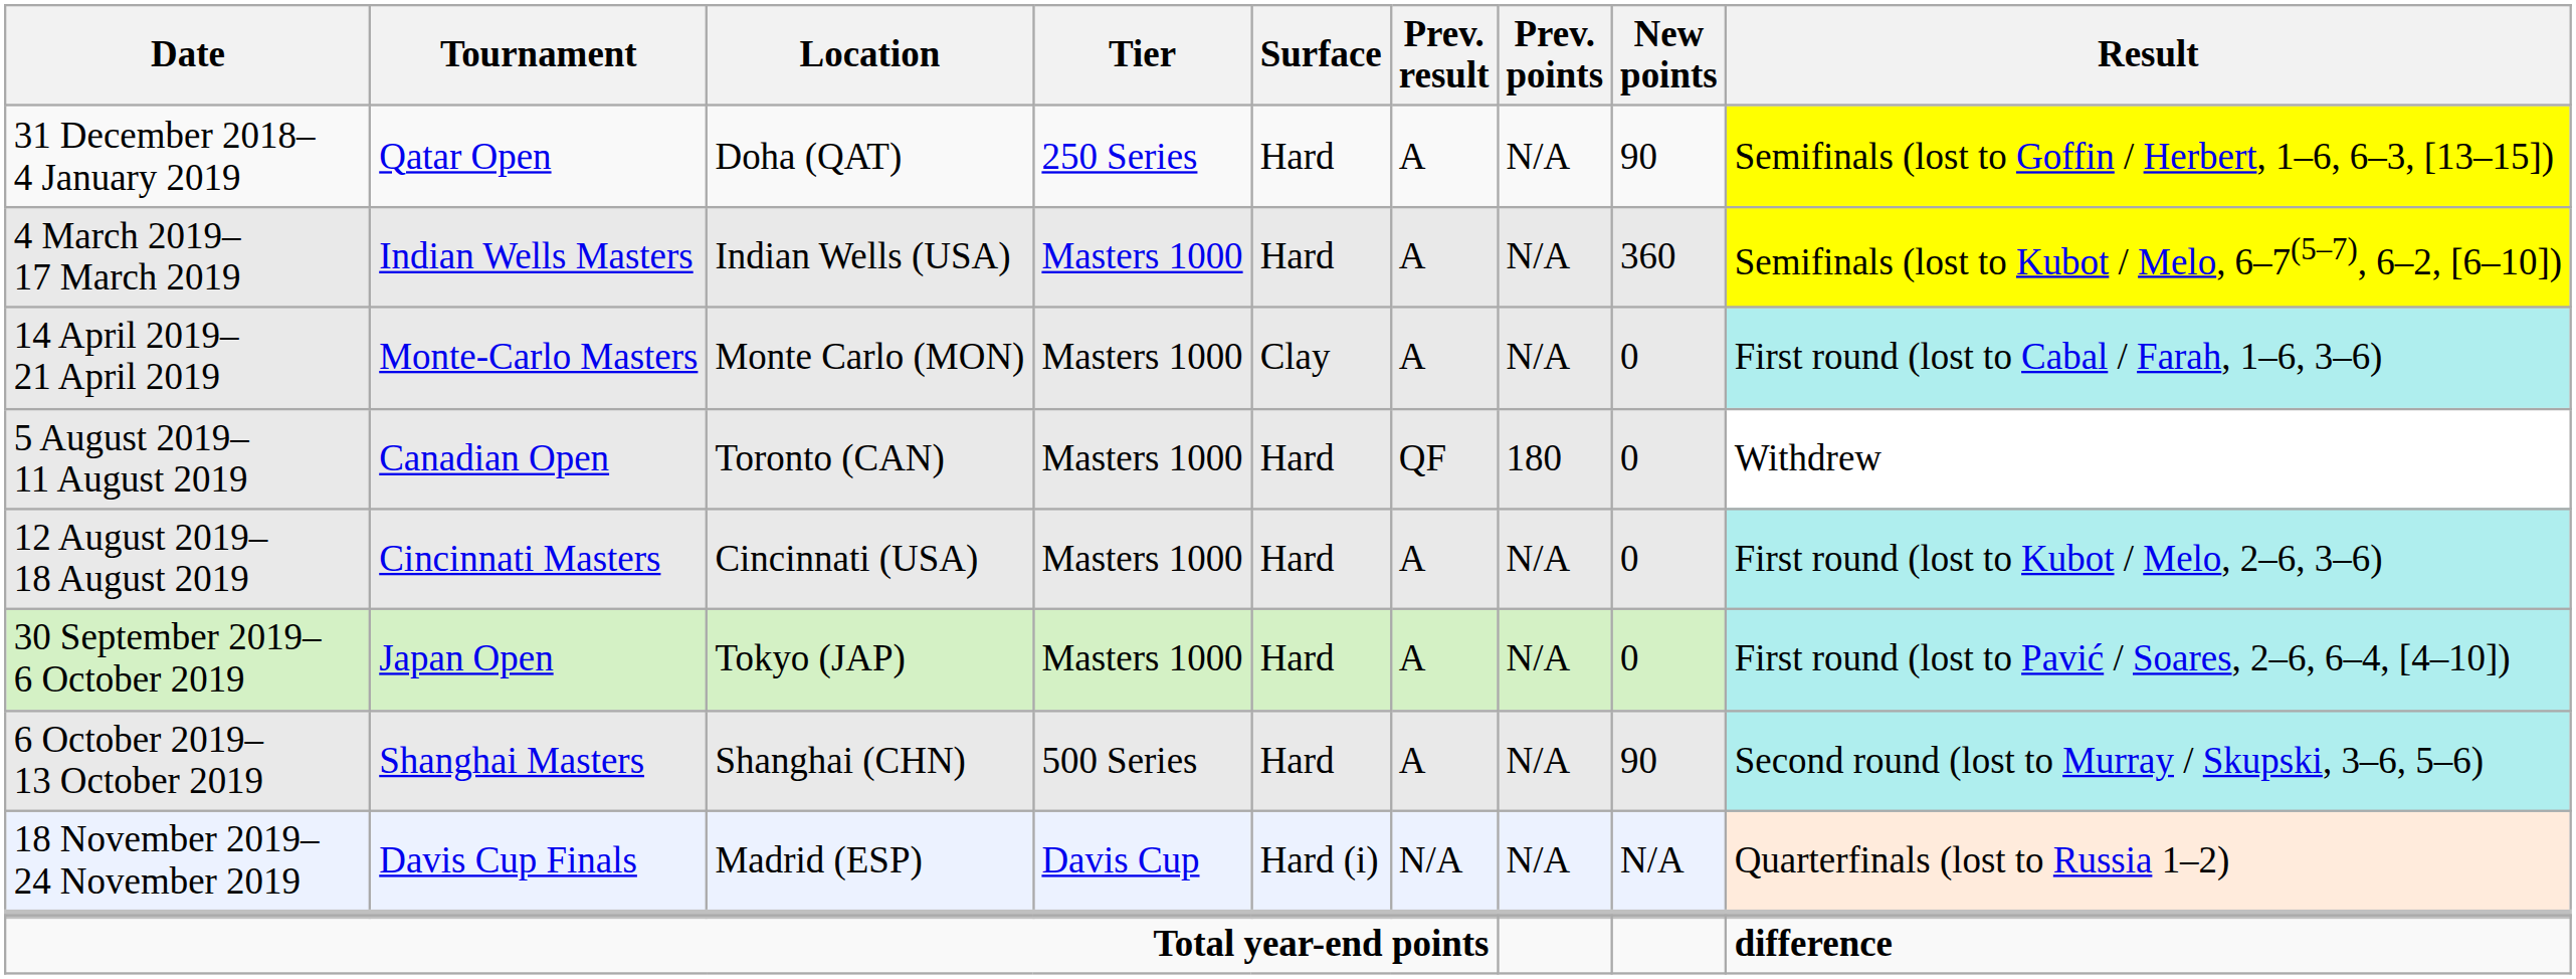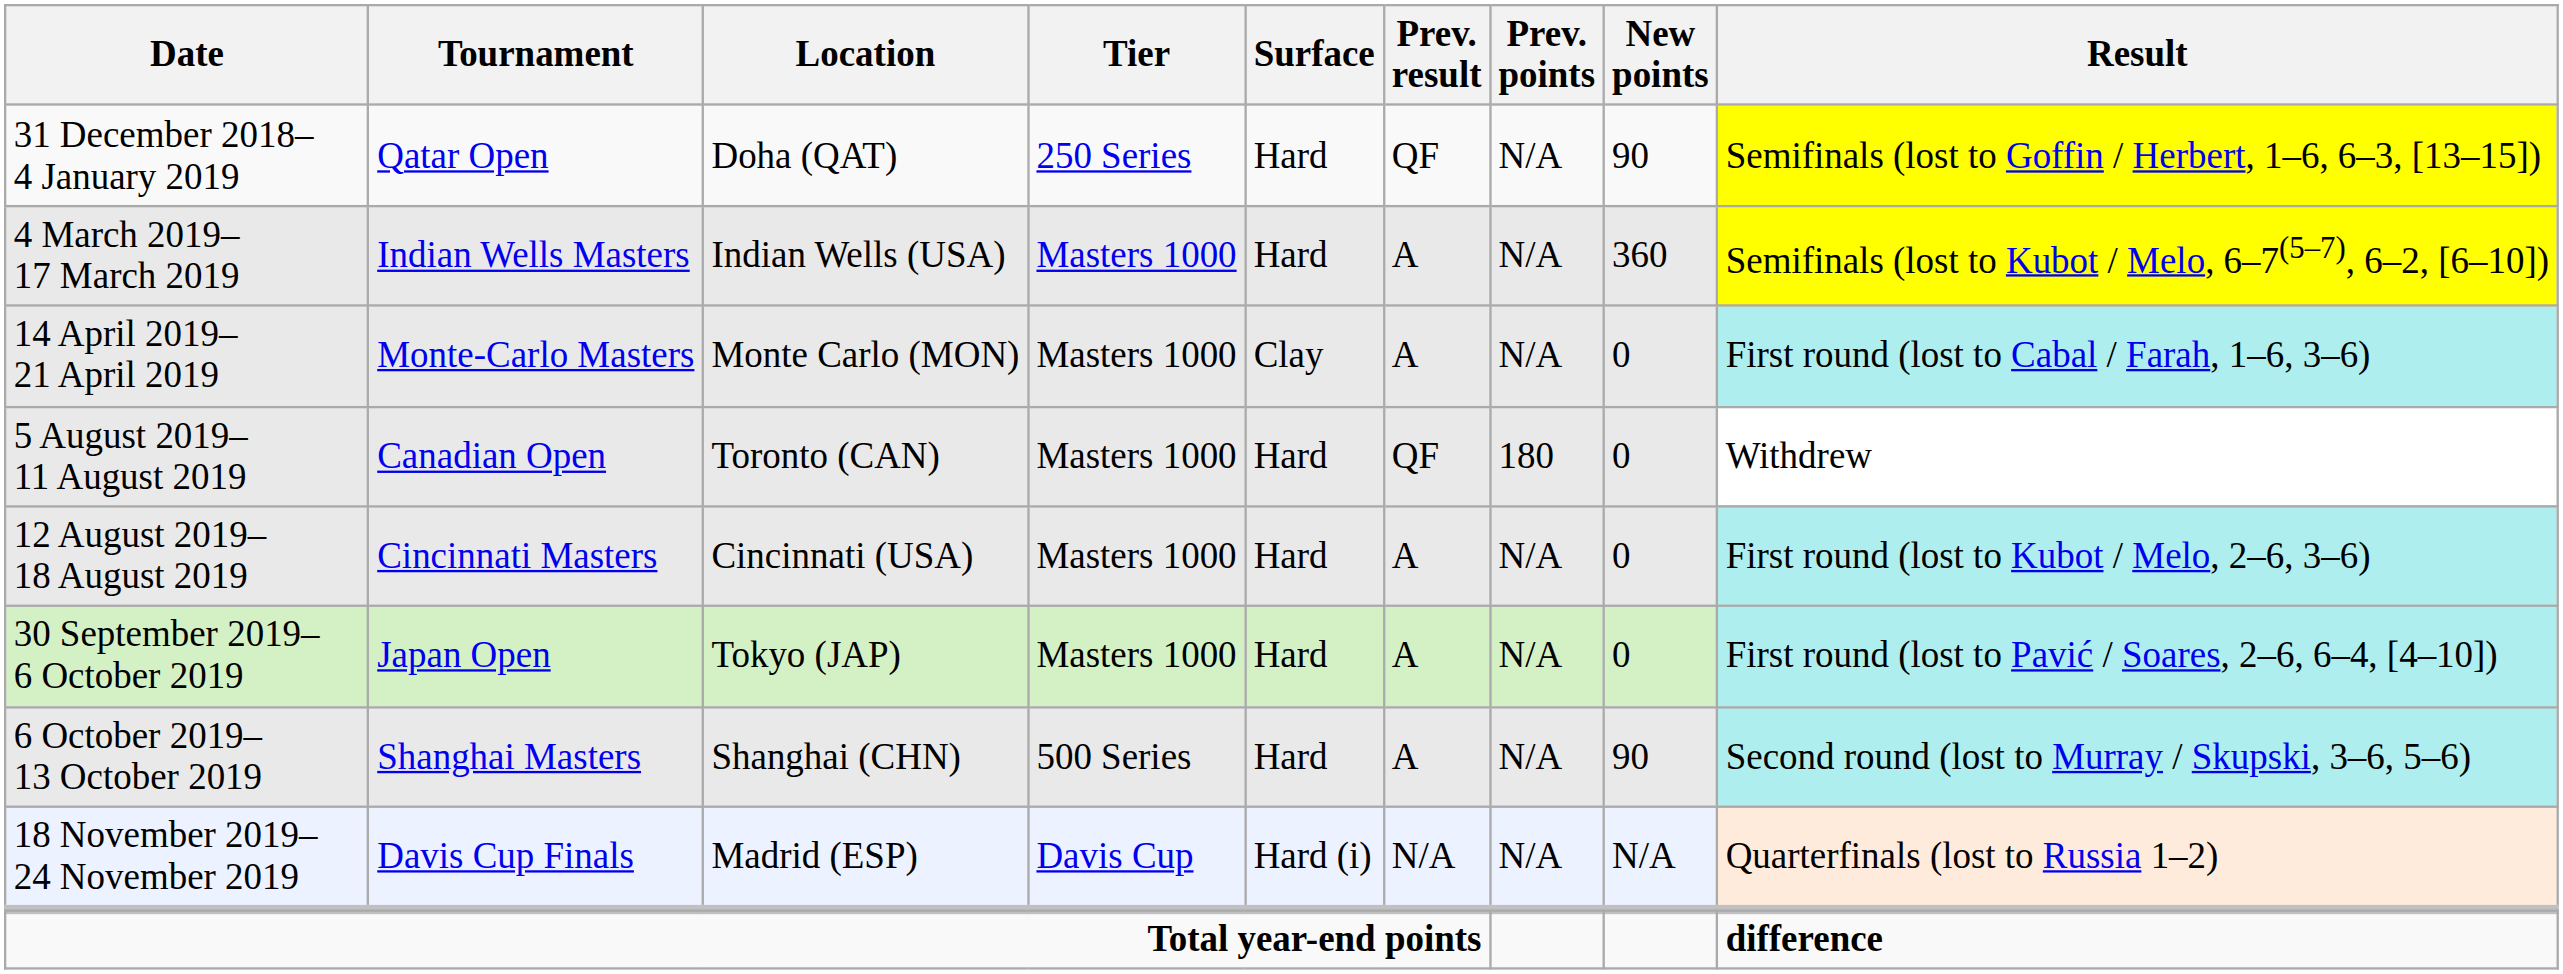31 December 2018– 4 January 2019 | Prev. result: A -> QF
